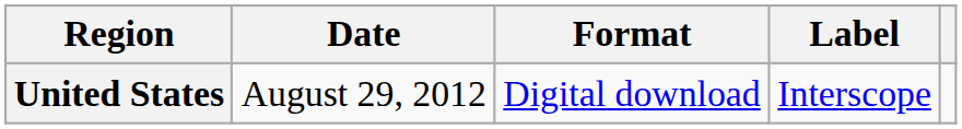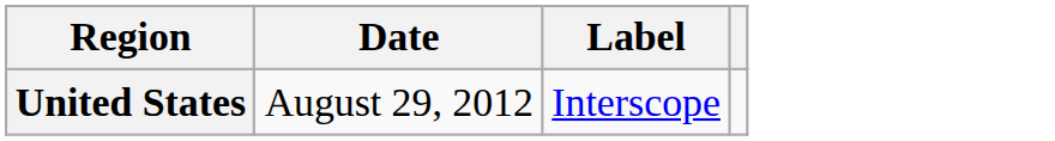- column: Format | Digital download
